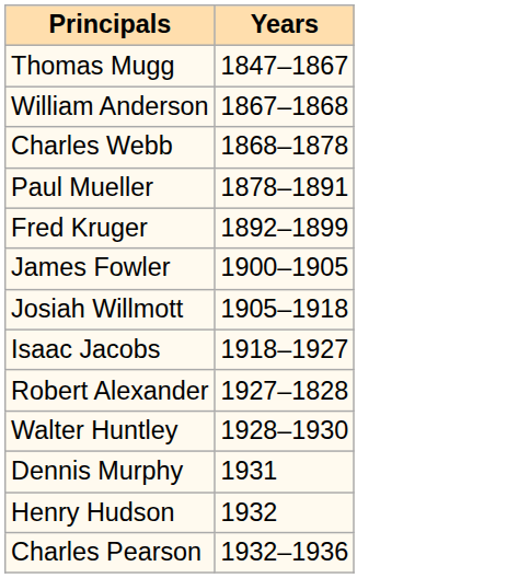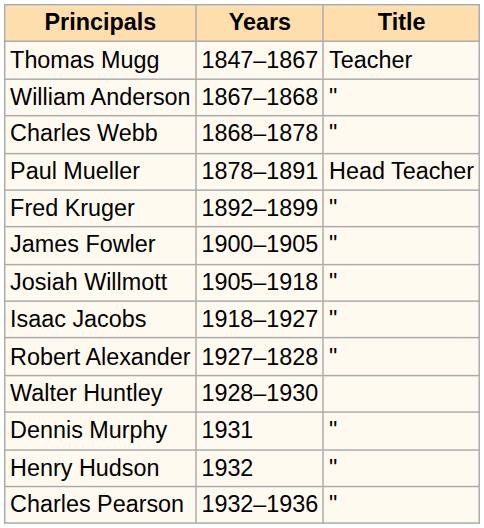+ column: Title | Teacher | " | " | Head Teacher | " | " | " | " | " | " | " | "
